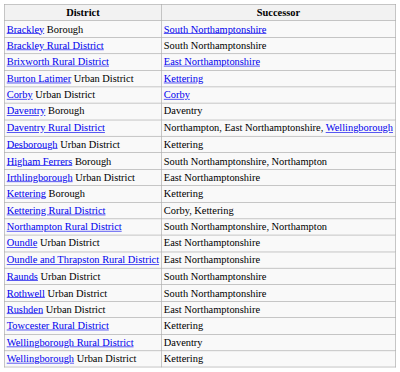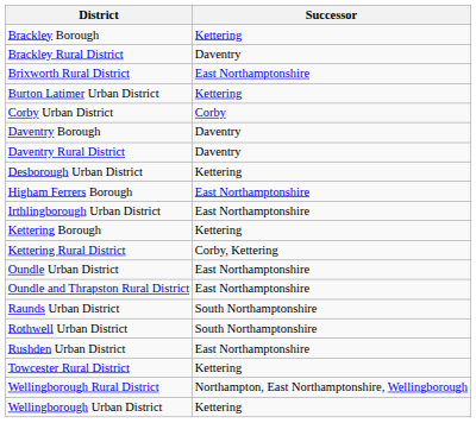Brackley Borough | Successor: South Northamptonshire -> Kettering
Brackley Rural District | Successor: South Northamptonshire -> Daventry
Daventry Rural District | Successor: Northampton, East Northamptonshire, Wellingborough -> Daventry
Higham Ferrers Borough | Successor: South Northamptonshire, Northampton -> East Northamptonshire
- row: Northampton Rural District | South Northamptonshire, Northampton
Wellingborough Rural District | Successor: Daventry -> Northampton, East Northamptonshire, Wellingborough
